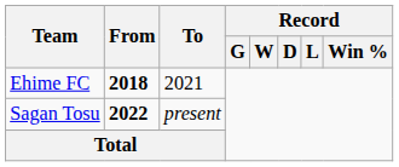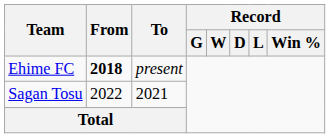Ehime FC | To: 2021 -> present
Sagan Tosu | From: bold -> normal
Sagan Tosu | To: present -> 2021
